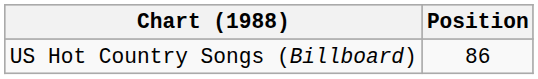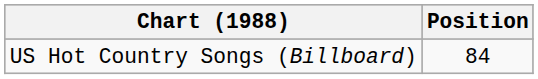US Hot Country Songs (Billboard) | Position: 86 -> 84
